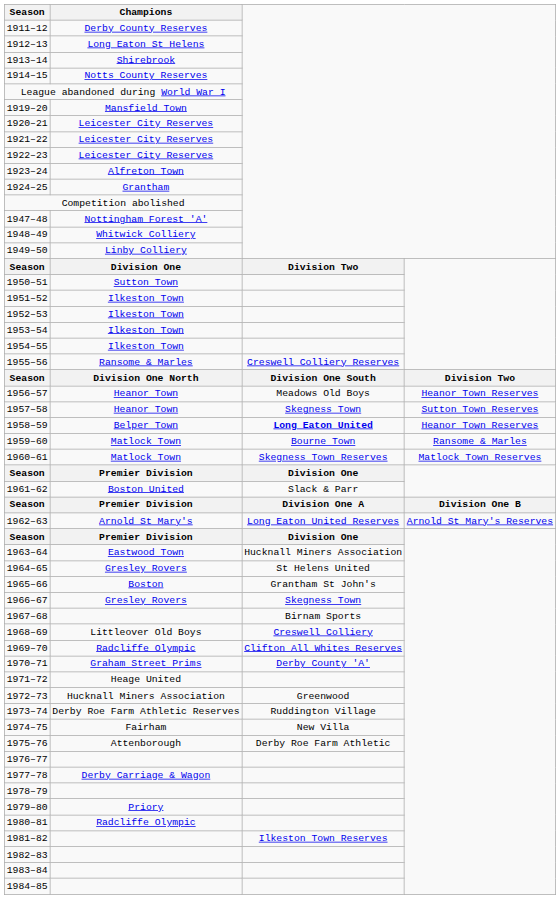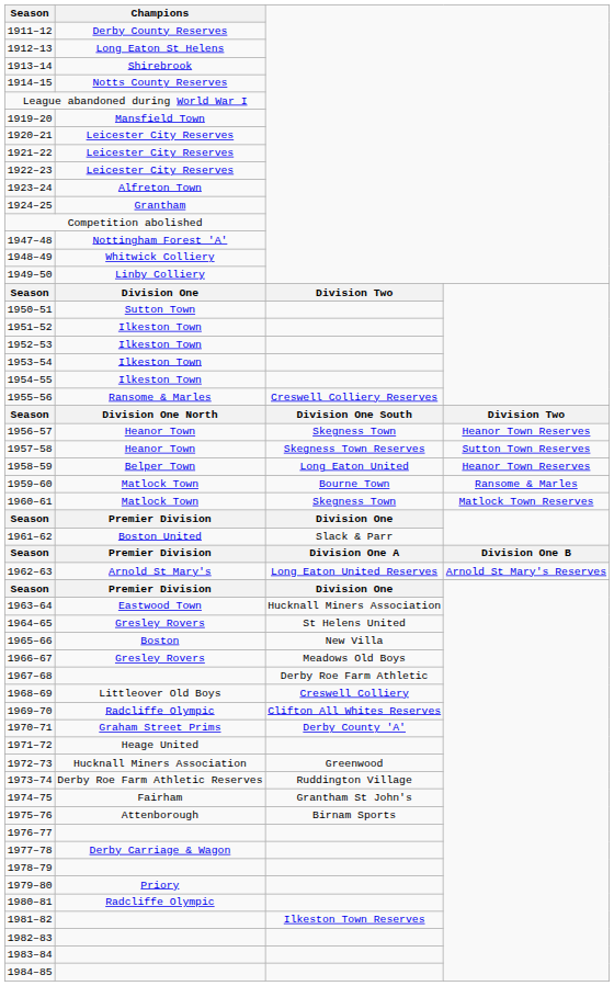1956–57 | column 3: Meadows Old Boys -> Skegness Town
1957–58 | column 3: Skegness Town -> Skegness Town Reserves
1958–59 | column 3: bold -> normal
1960–61 | column 3: Skegness Town Reserves -> Skegness Town
1965–66 | column 3: Grantham St John's -> New Villa
1966–67 | column 3: Skegness Town -> Meadows Old Boys
1967–68 | column 3: Birnam Sports -> Derby Roe Farm Athletic
1974–75 | column 3: New Villa -> Grantham St John's
1975–76 | column 3: Derby Roe Farm Athletic -> Birnam Sports
